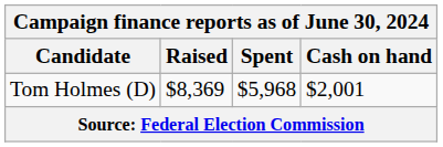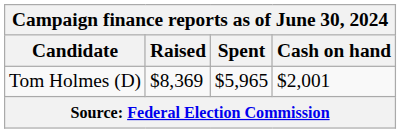Tom Holmes (D) | Spent: $5,968 -> $5,965
